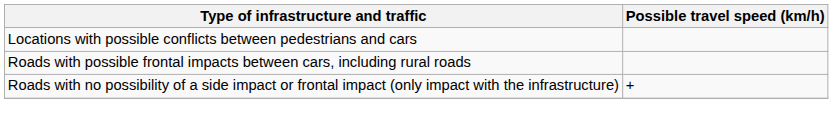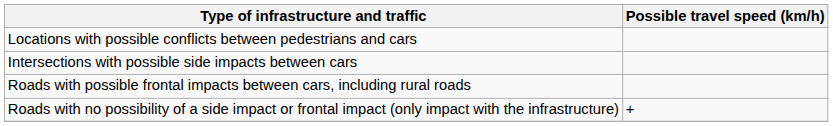+ row: Intersections with possible side impacts between cars
